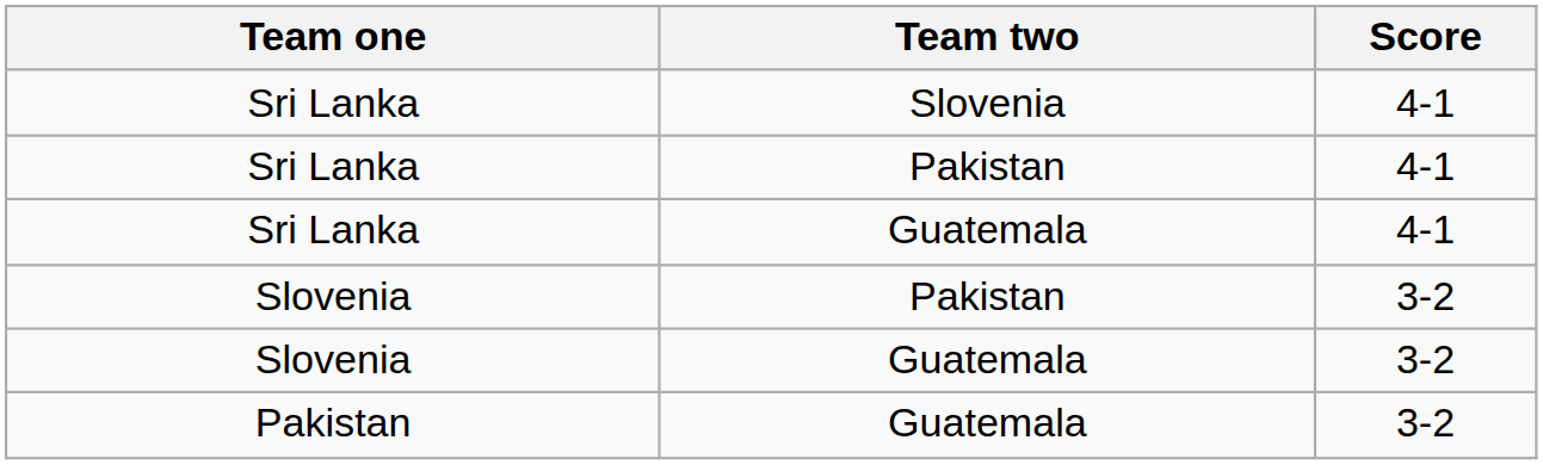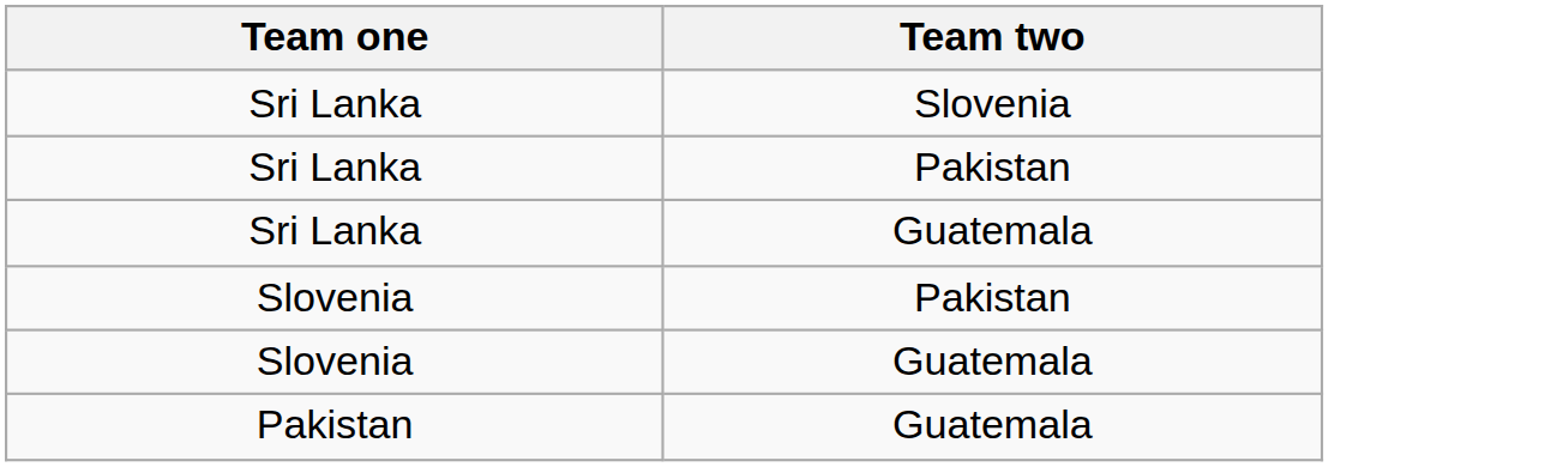- column: Score | 4-1 | 4-1 | 4-1 | 3-2 | 3-2 | 3-2
